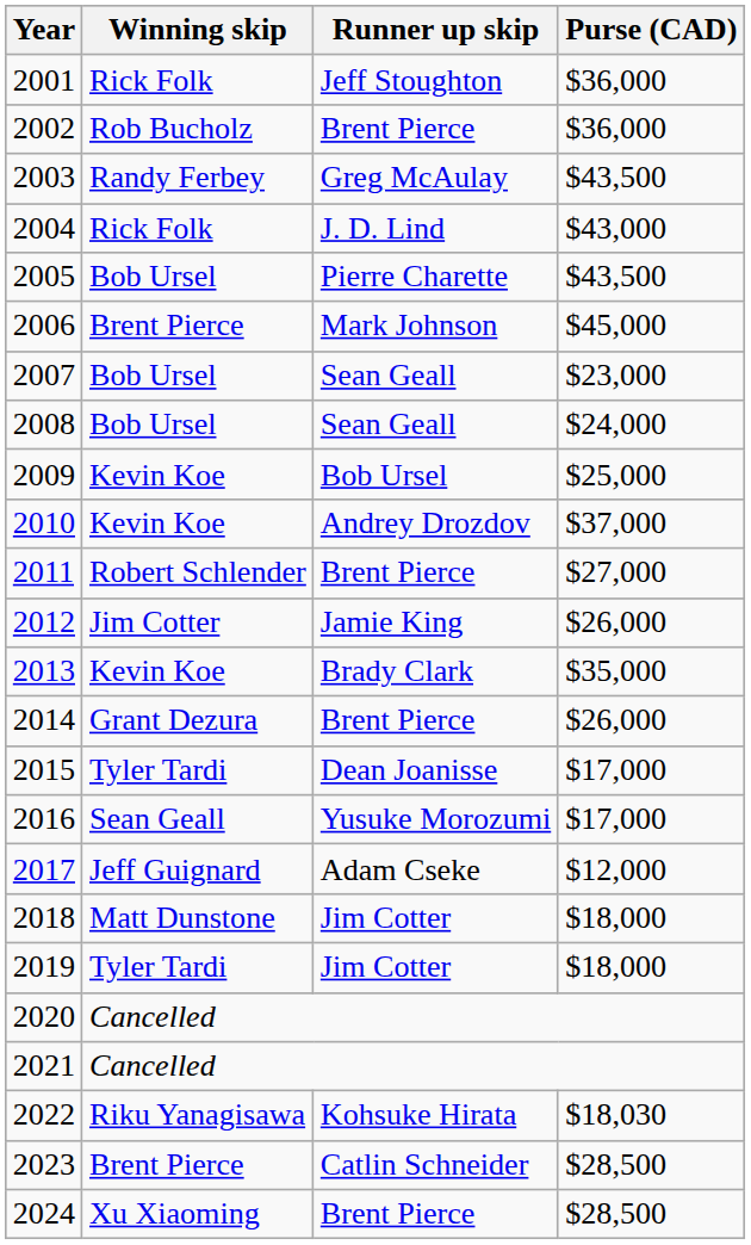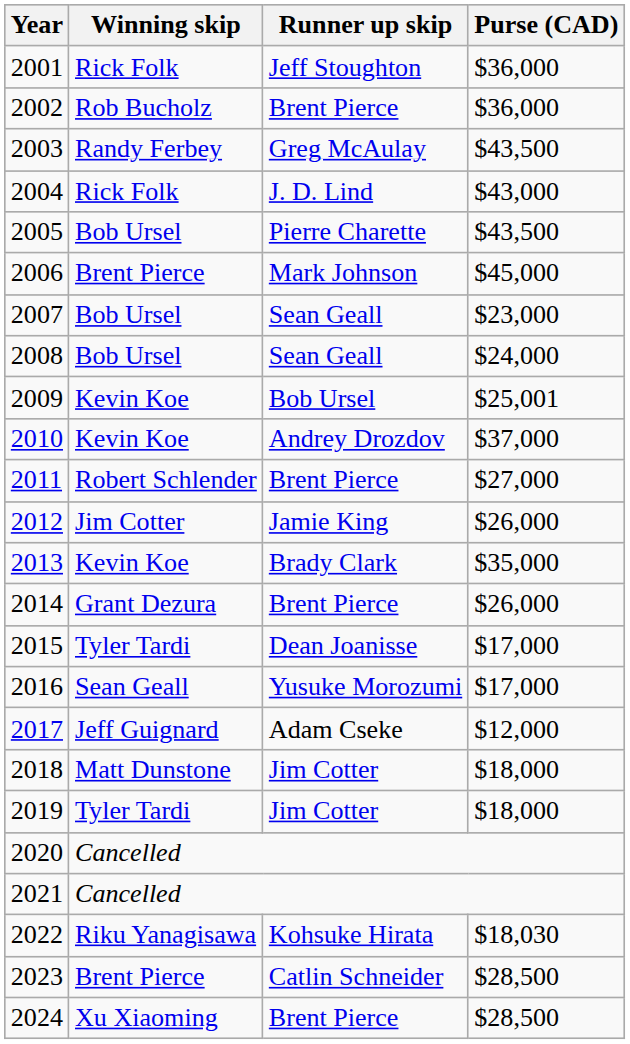2009 | Purse (CAD): $25,000 -> $25,001
